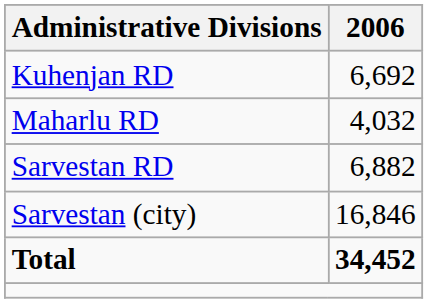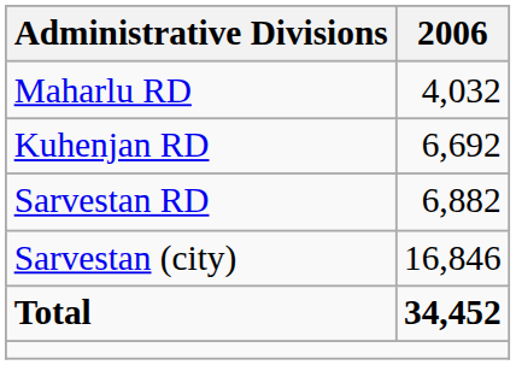rows swapped: Kuhenjan RD <-> Maharlu RD
